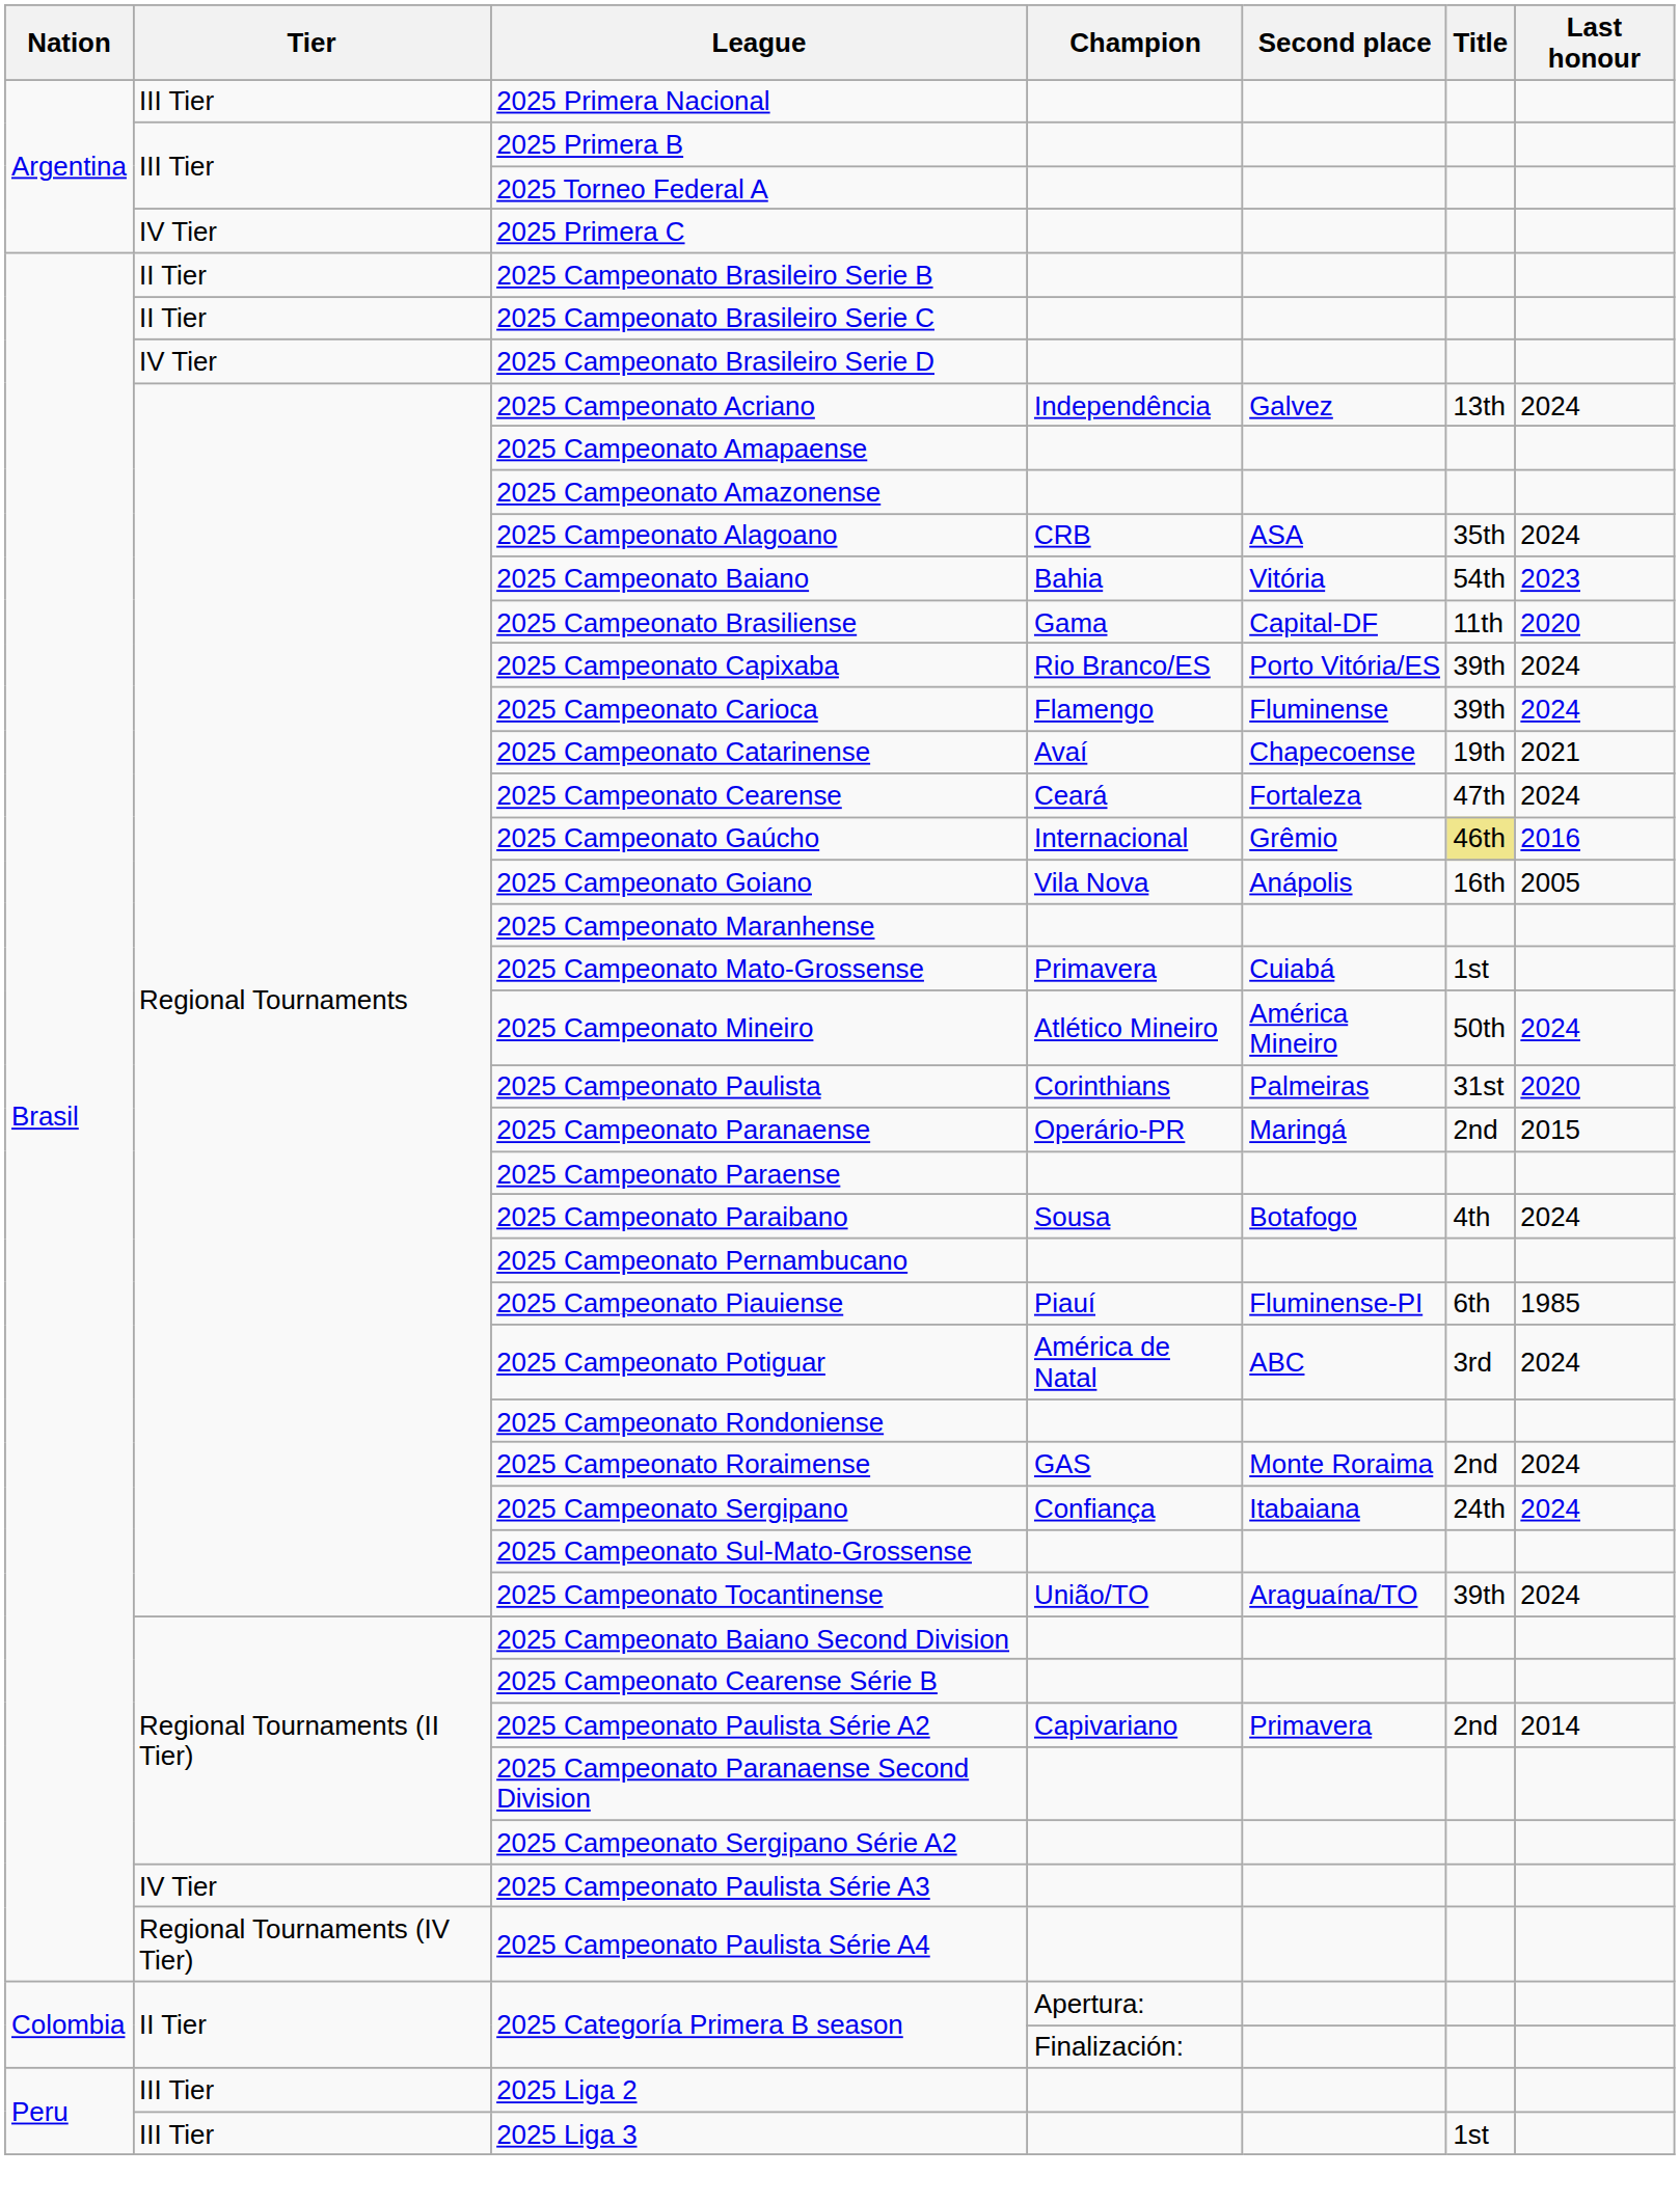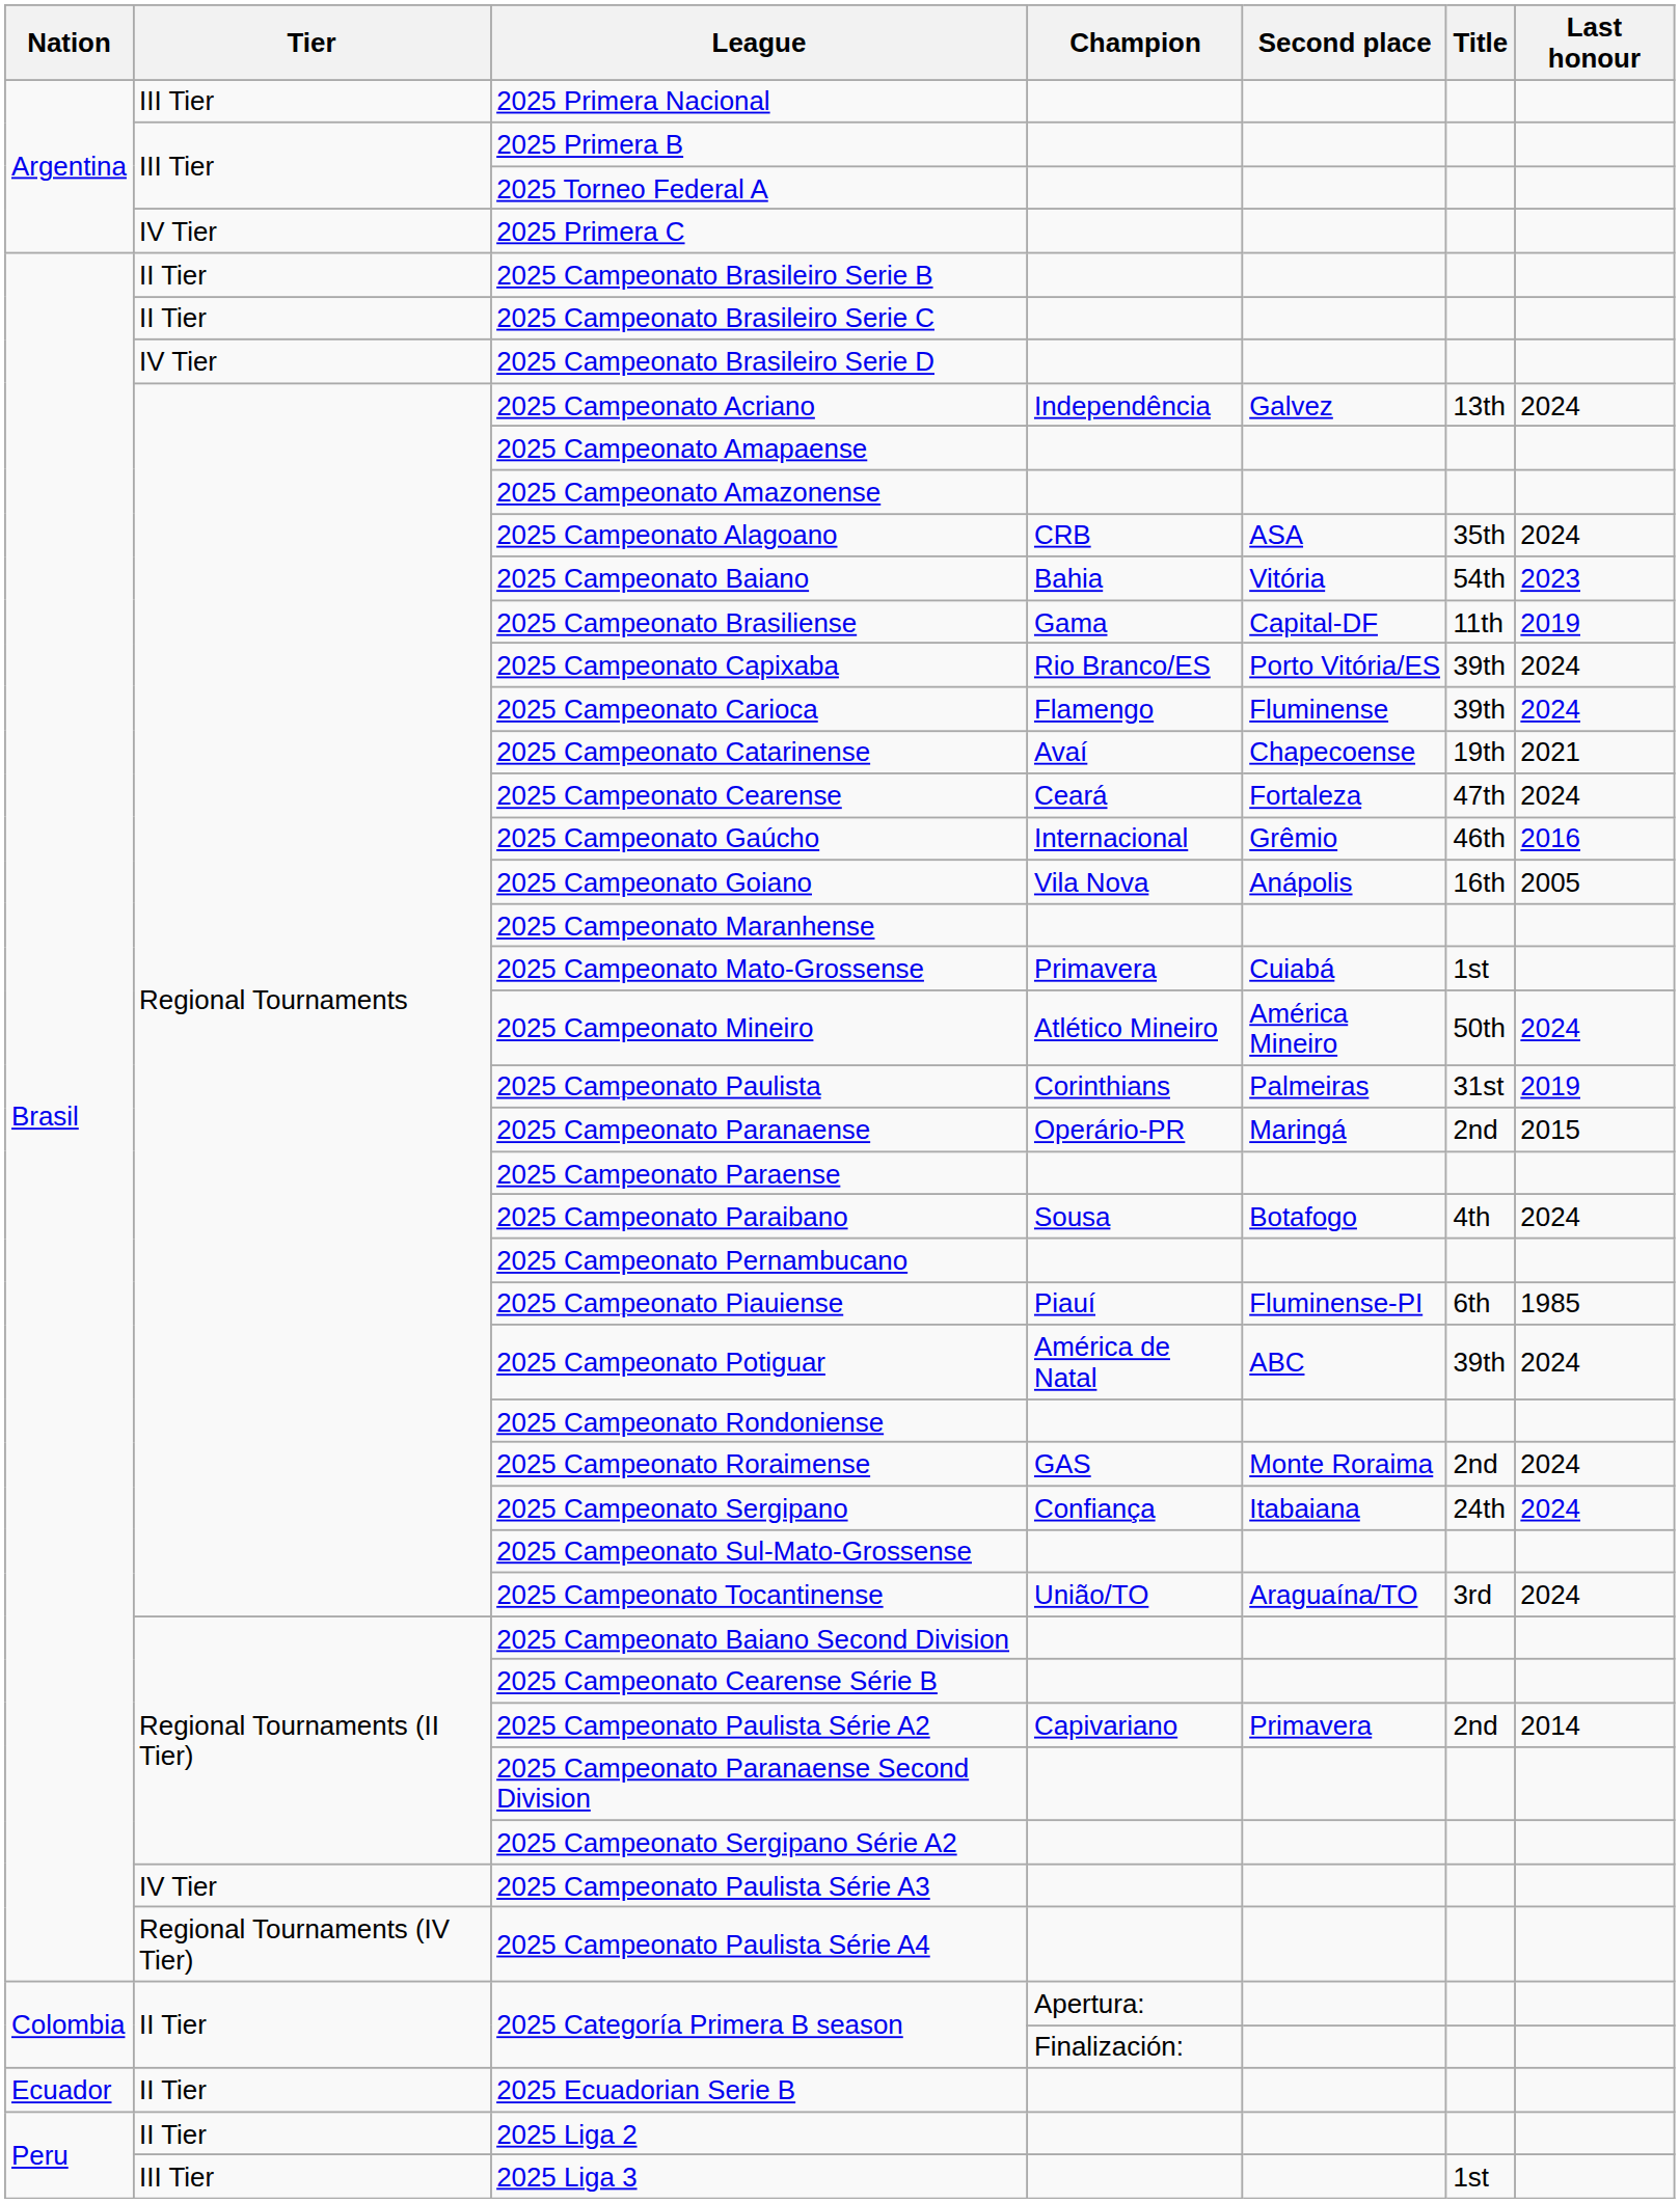2025 Campeonato Brasiliense | Last honour: 2020 -> 2019
2025 Campeonato Gaúcho | Title: khaki background -> no background
2025 Campeonato Paulista | Last honour: 2020 -> 2019
2025 Campeonato Potiguar | Title: 3rd -> 39th
2025 Campeonato Tocantinense | Title: 39th -> 3rd
+ row: Ecuador | II Tier | 2025 Ecuadorian Serie B
2025 Liga 2 | Tier: III Tier -> II Tier
